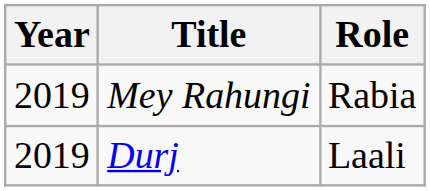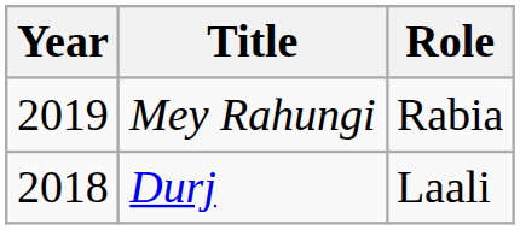Durj | Year: 2019 -> 2018
